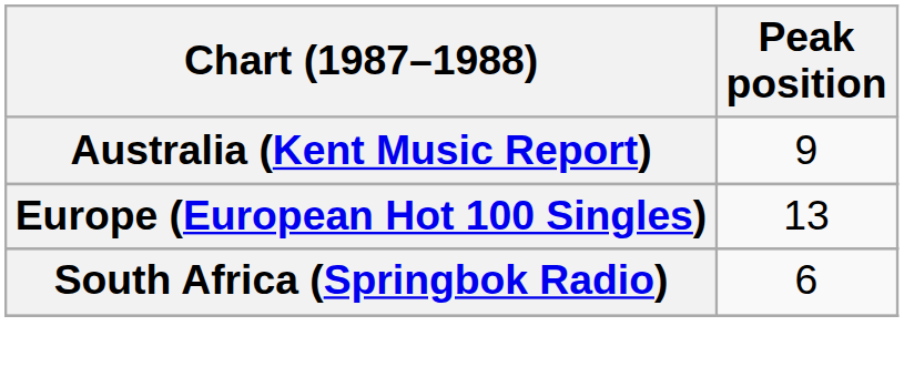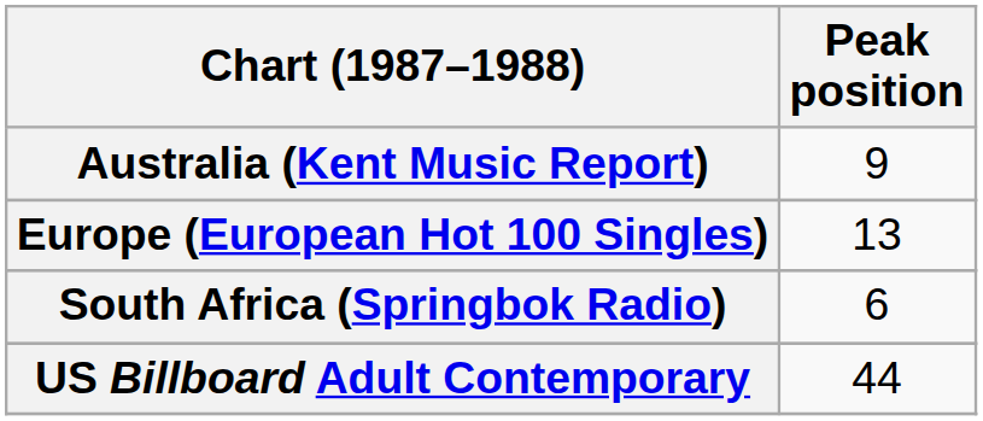+ row: US Billboard Adult Contemporary | 44
